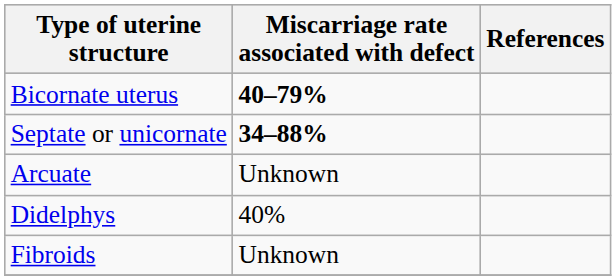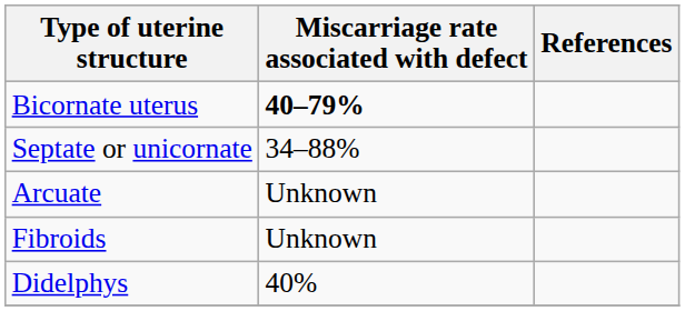Septate or unicornate | Miscarriage rate associated with defect: bold -> normal
rows swapped: Didelphys <-> Fibroids
